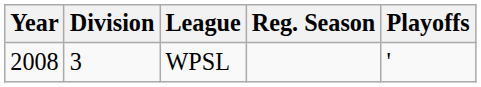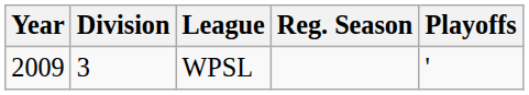WPSL | Year: 2008 -> 2009
